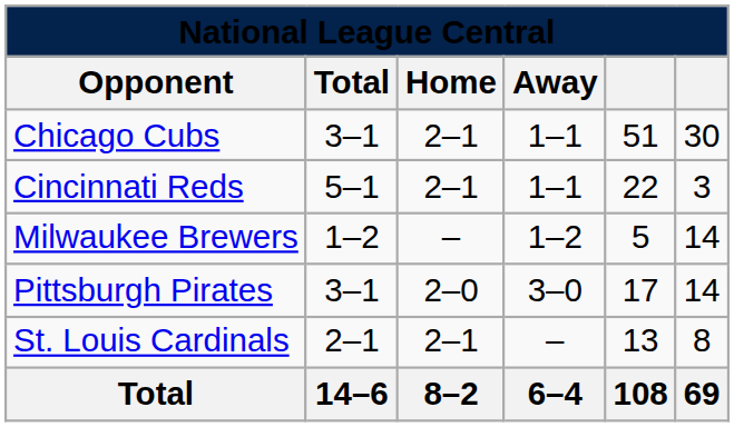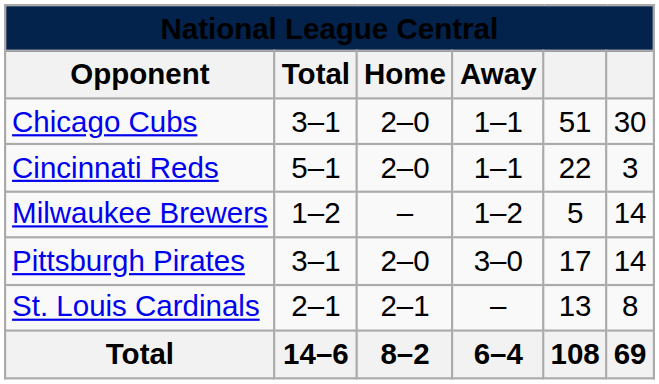Chicago Cubs | column 3: 2–1 -> 2–0
Cincinnati Reds | column 3: 2–1 -> 2–0
